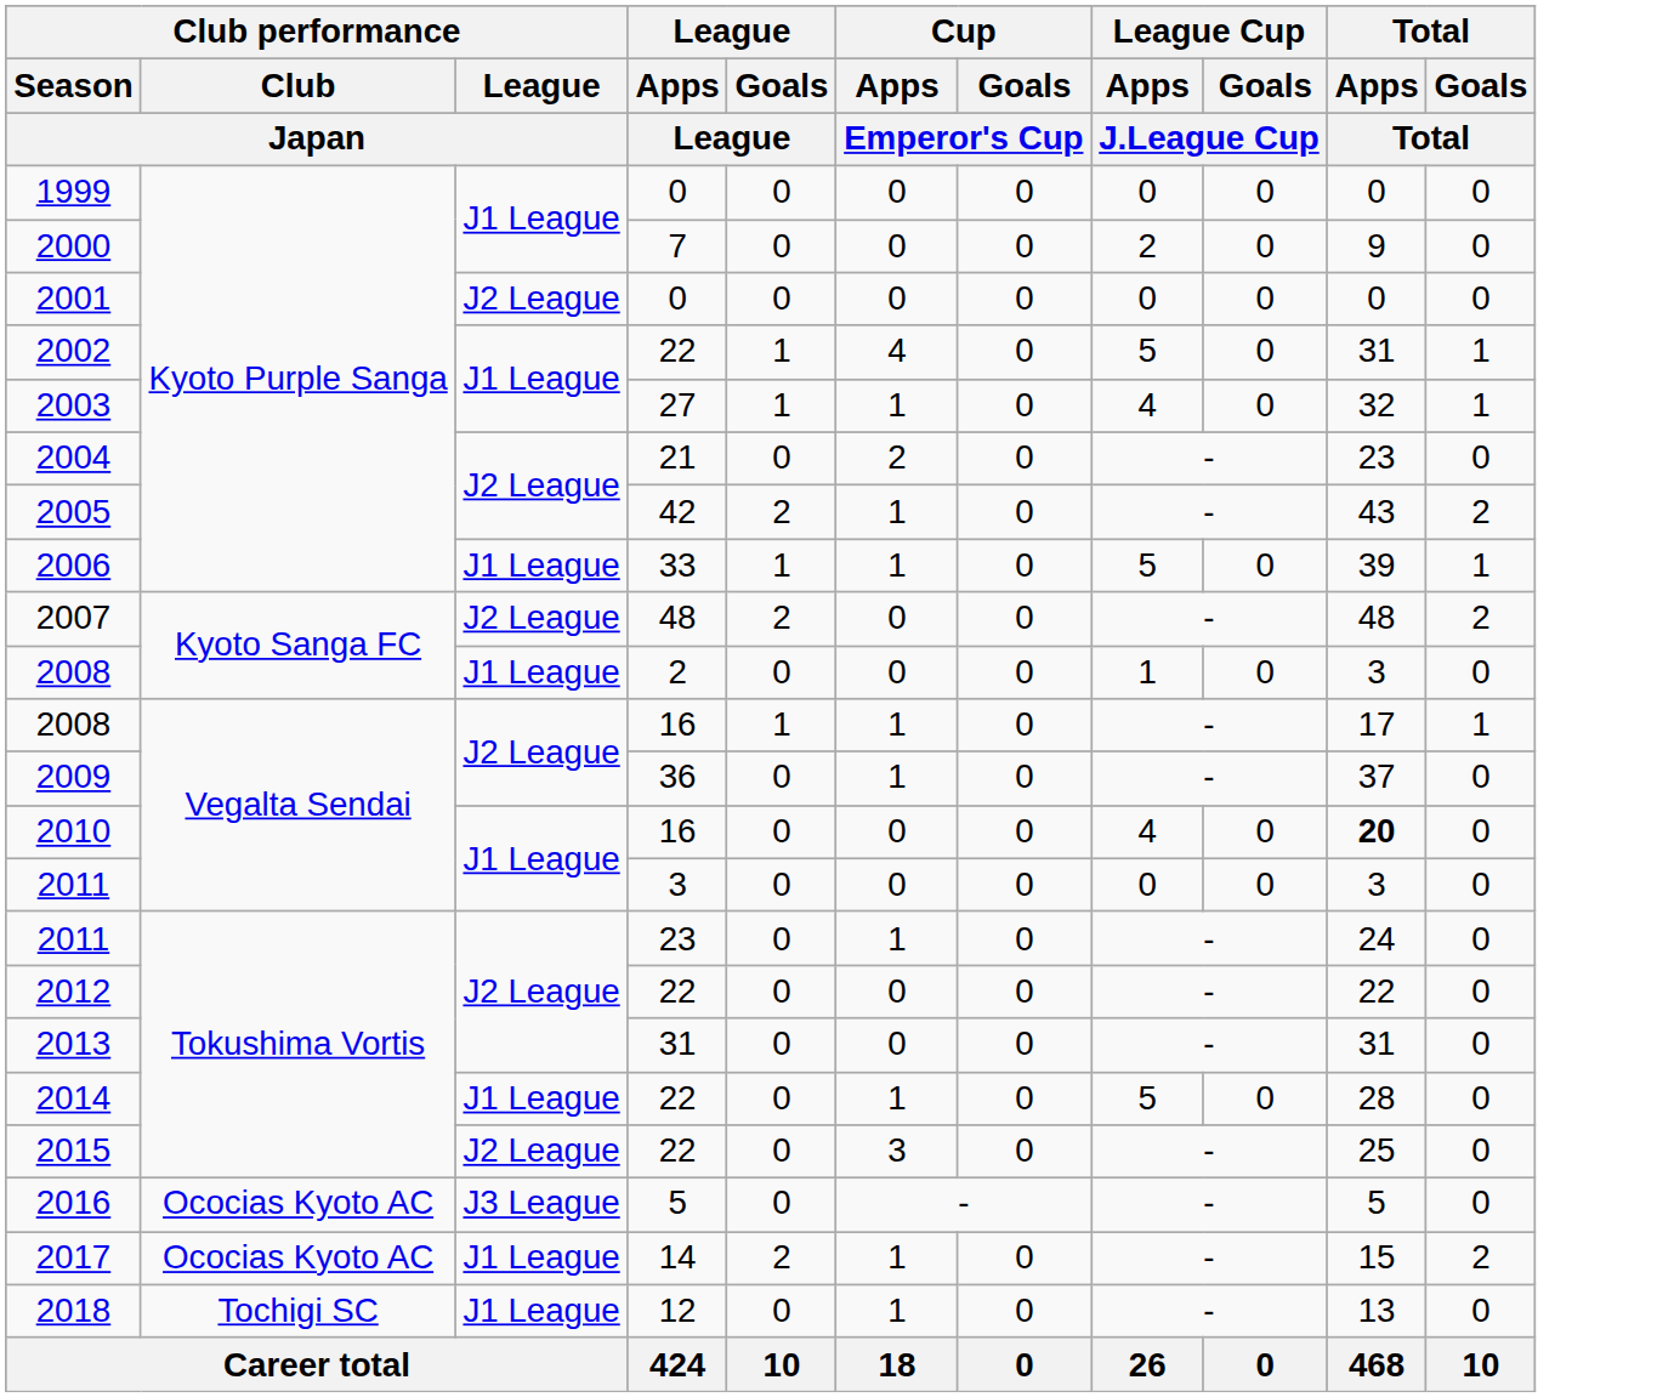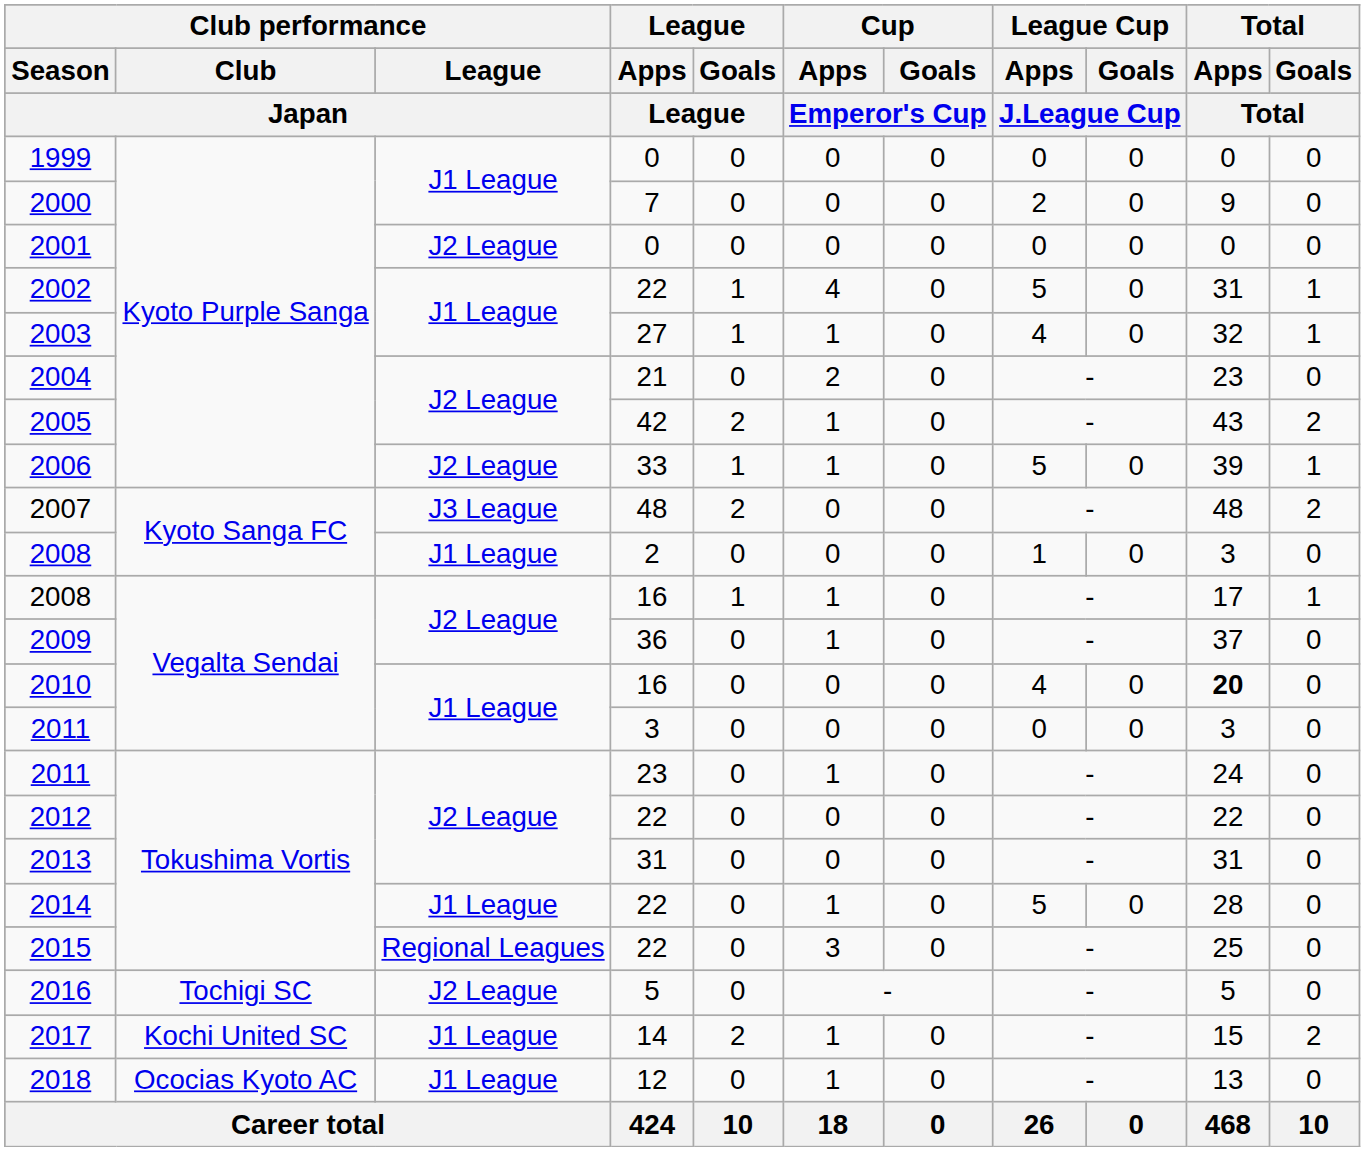2006 | Club performance / League / Japan: J1 League -> J2 League
2007 | Club performance / League / Japan: J2 League -> J3 League
2015 | Club performance / League / Japan: J2 League -> Regional Leagues
2016 | Club performance / Club / Japan: Ococias Kyoto AC -> Tochigi SC
2016 | Club performance / League / Japan: J3 League -> J2 League
2017 | Club performance / Club / Japan: Ococias Kyoto AC -> Kochi United SC
2018 | Club performance / Club / Japan: Tochigi SC -> Ococias Kyoto AC
